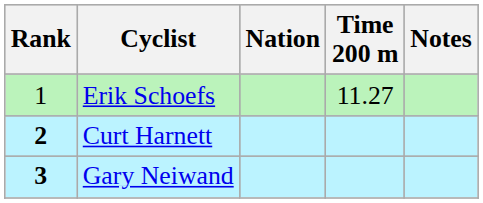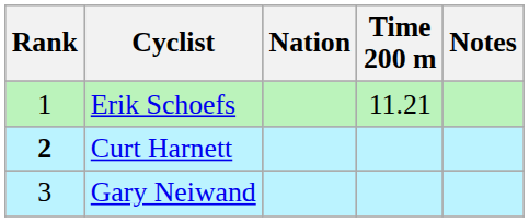Erik Schoefs | Time 200 m: 11.27 -> 11.21
Gary Neiwand | Rank: bold -> normal
